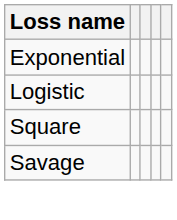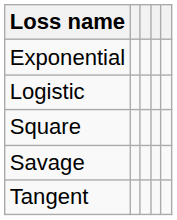+ row: Tangent
